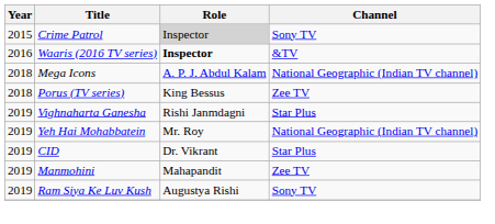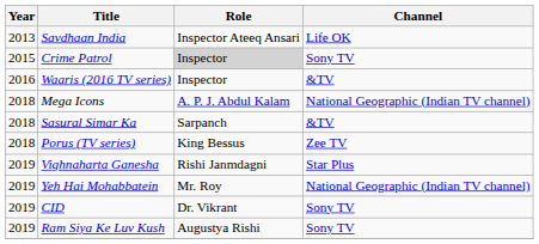+ row: 2013 | Savdhaan India | Inspector Ateeq Ansari | Life OK
Waaris (2016 TV series) | Role: bold -> normal
+ row: 2018 | Sasural Simar Ka | Sarpanch | &TV
CID | Channel: Star Plus -> Sony TV
- row: 2019 | Manmohini | Mahapandit | Zee TV
